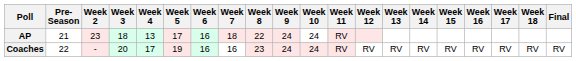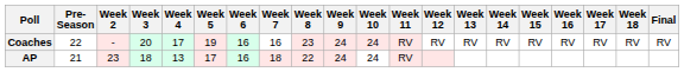rows swapped: AP <-> Coaches
